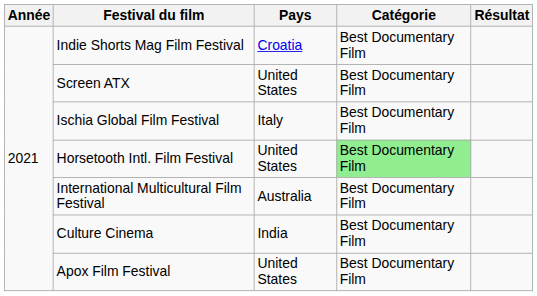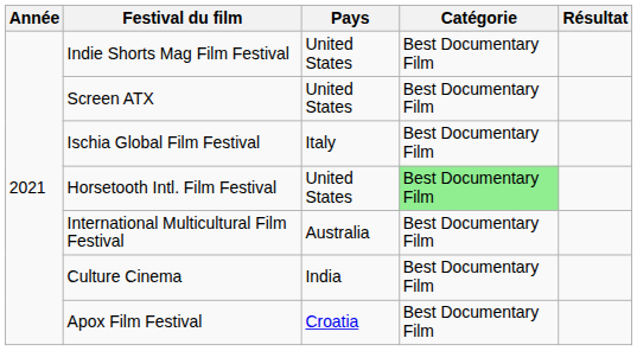Indie Shorts Mag Film Festival | Pays: Croatia -> United States
Apox Film Festival | Pays: United States -> Croatia
